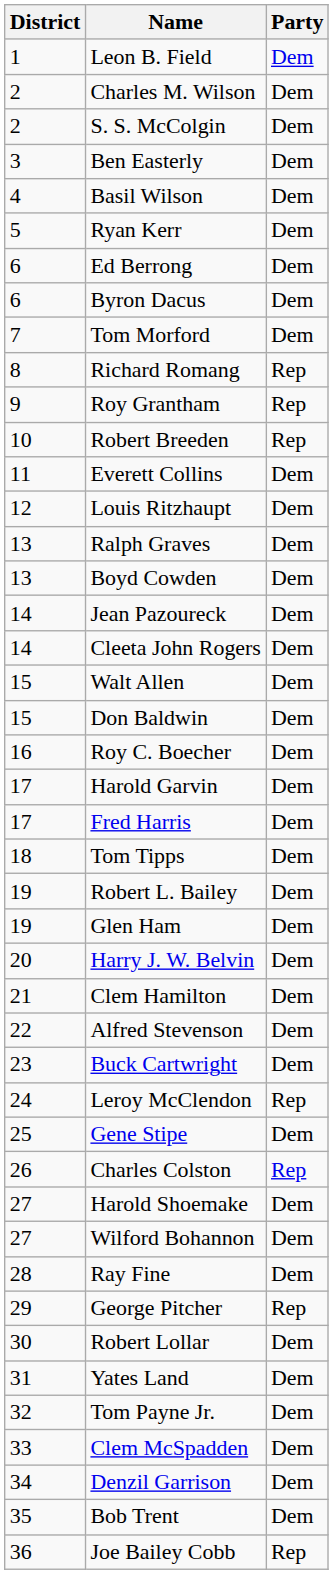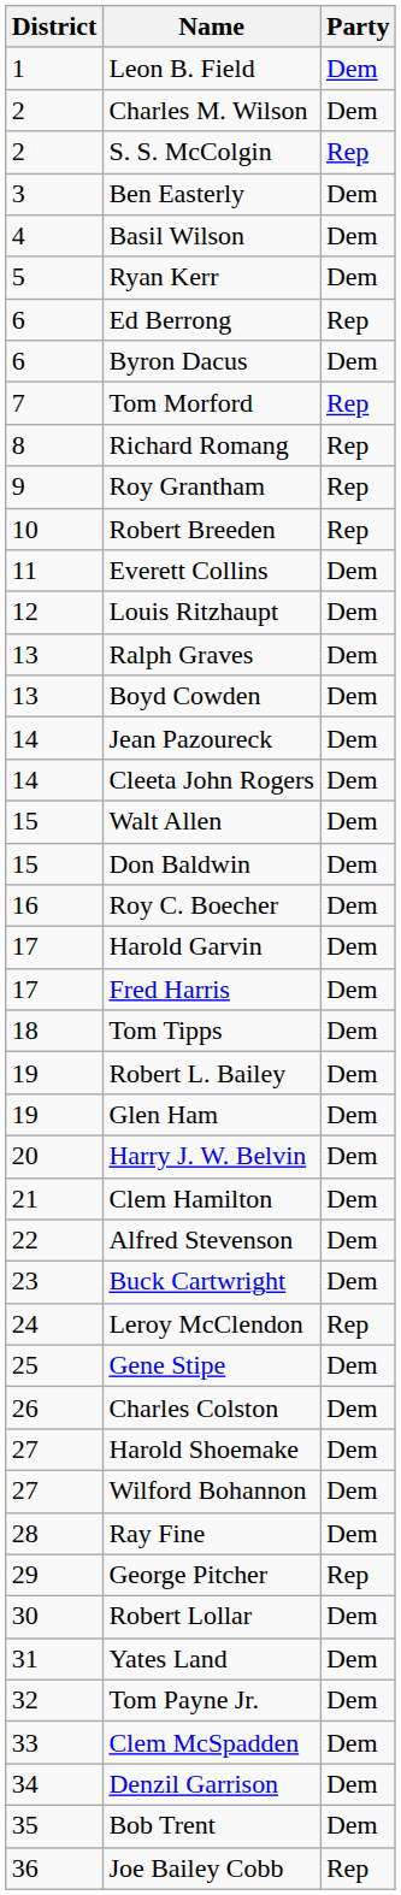S. S. McColgin | Party: Dem -> Rep
Ed Berrong | Party: Dem -> Rep
Tom Morford | Party: Dem -> Rep
Charles Colston | Party: Rep -> Dem
